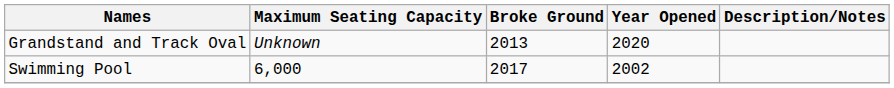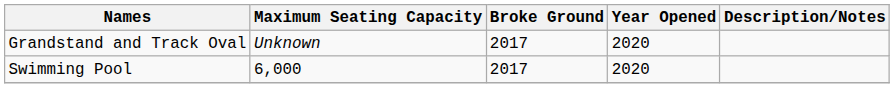Grandstand and Track Oval | Broke Ground: 2013 -> 2017
Swimming Pool | Year Opened: 2002 -> 2020
